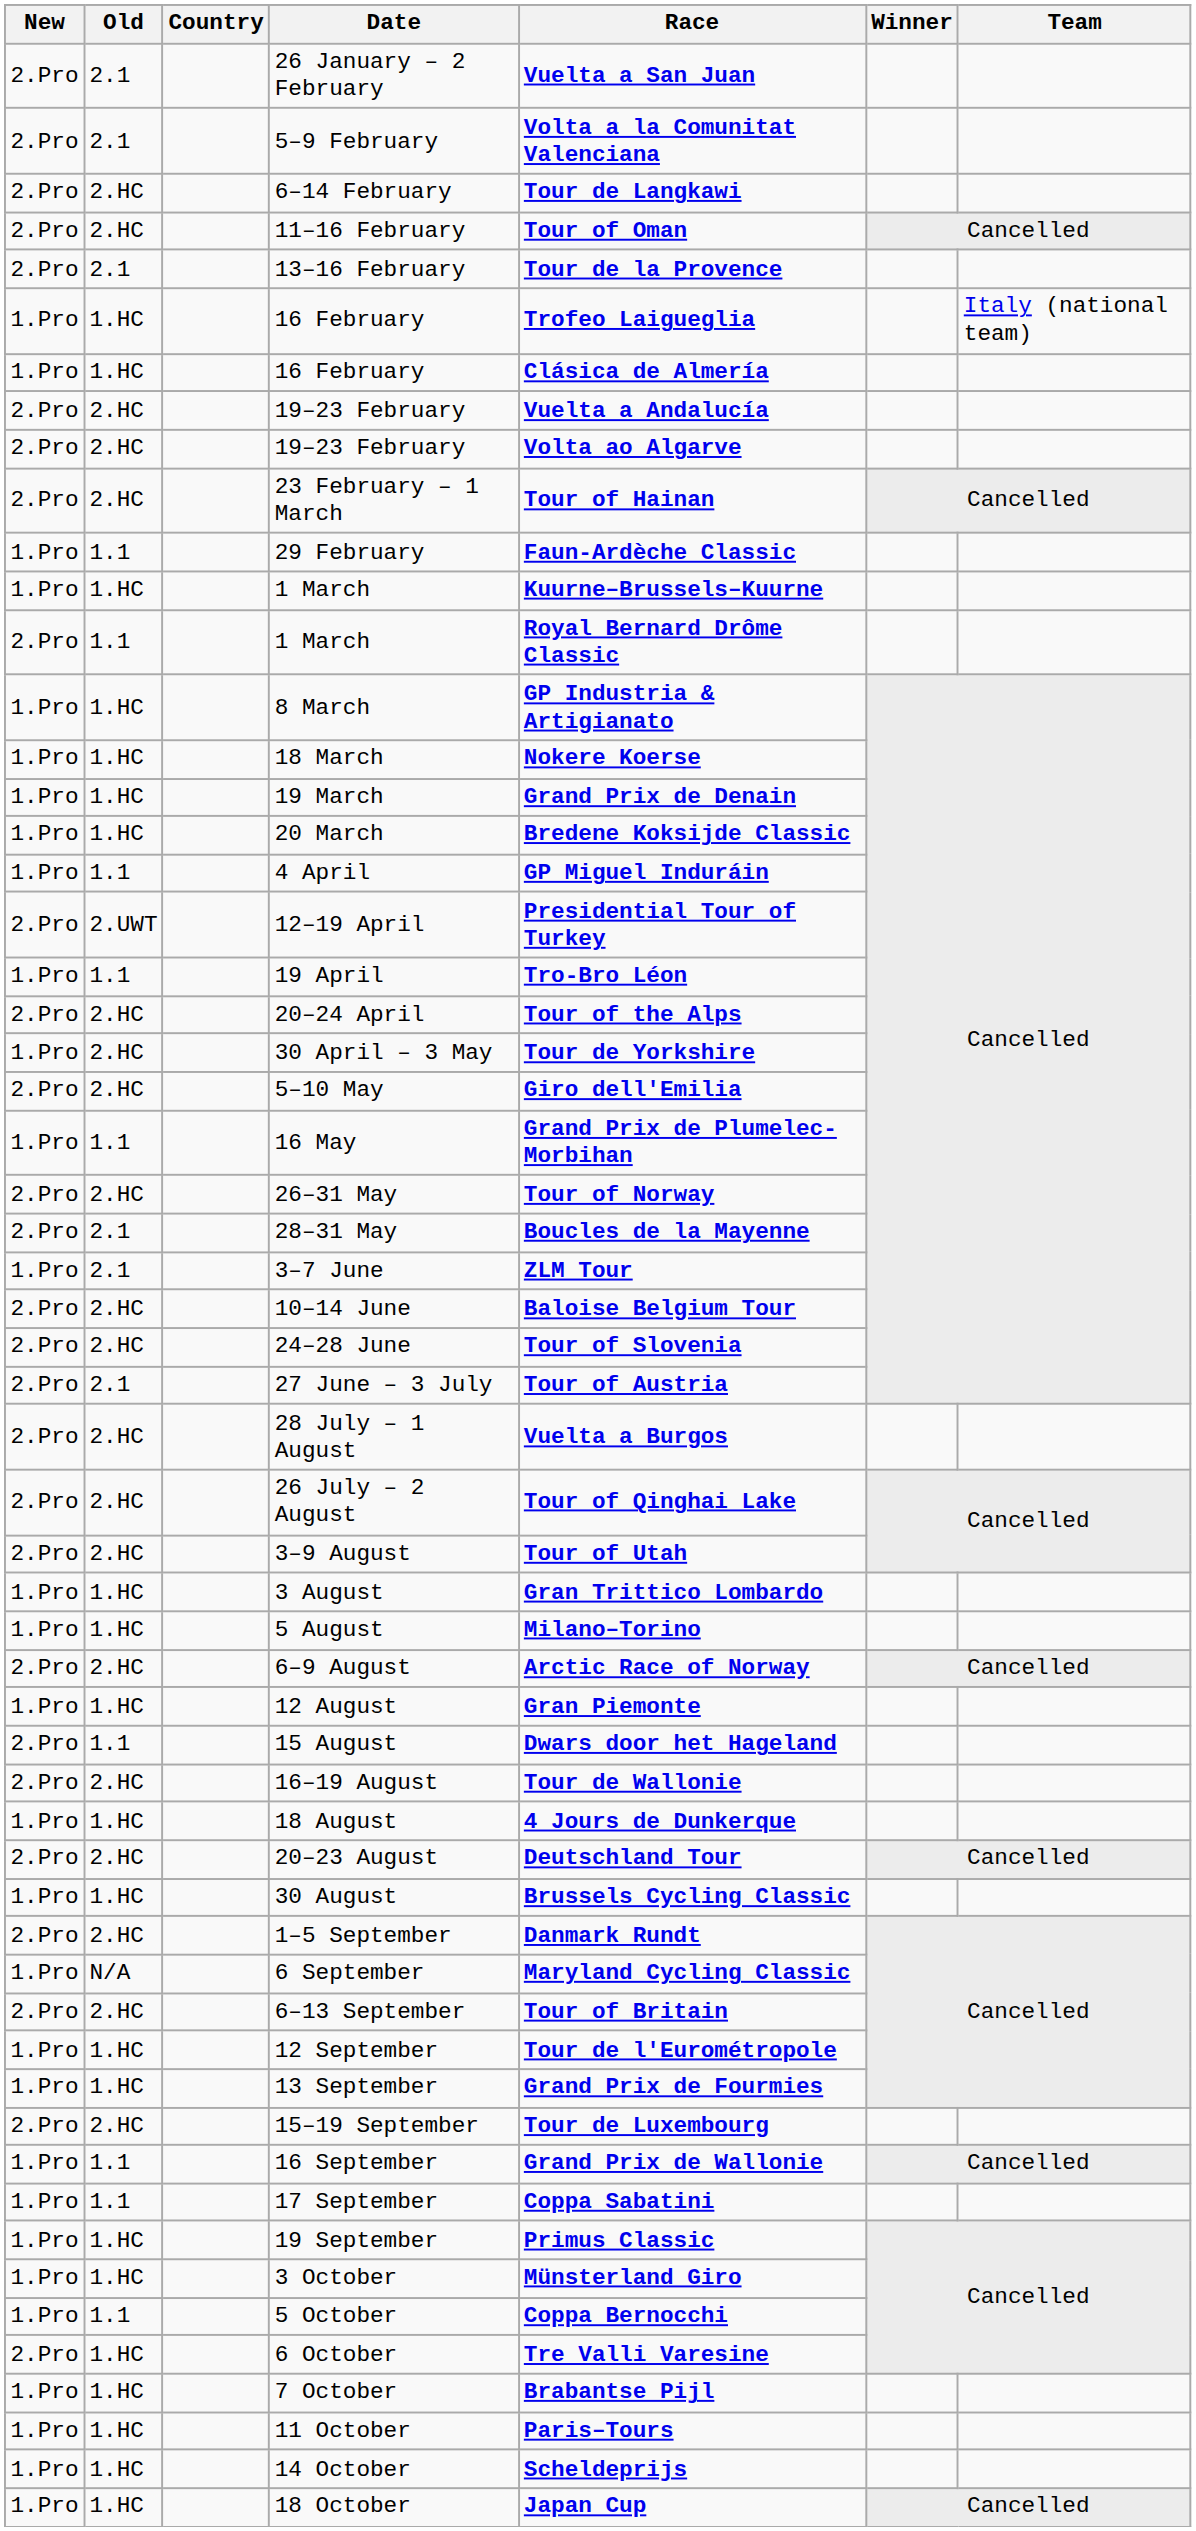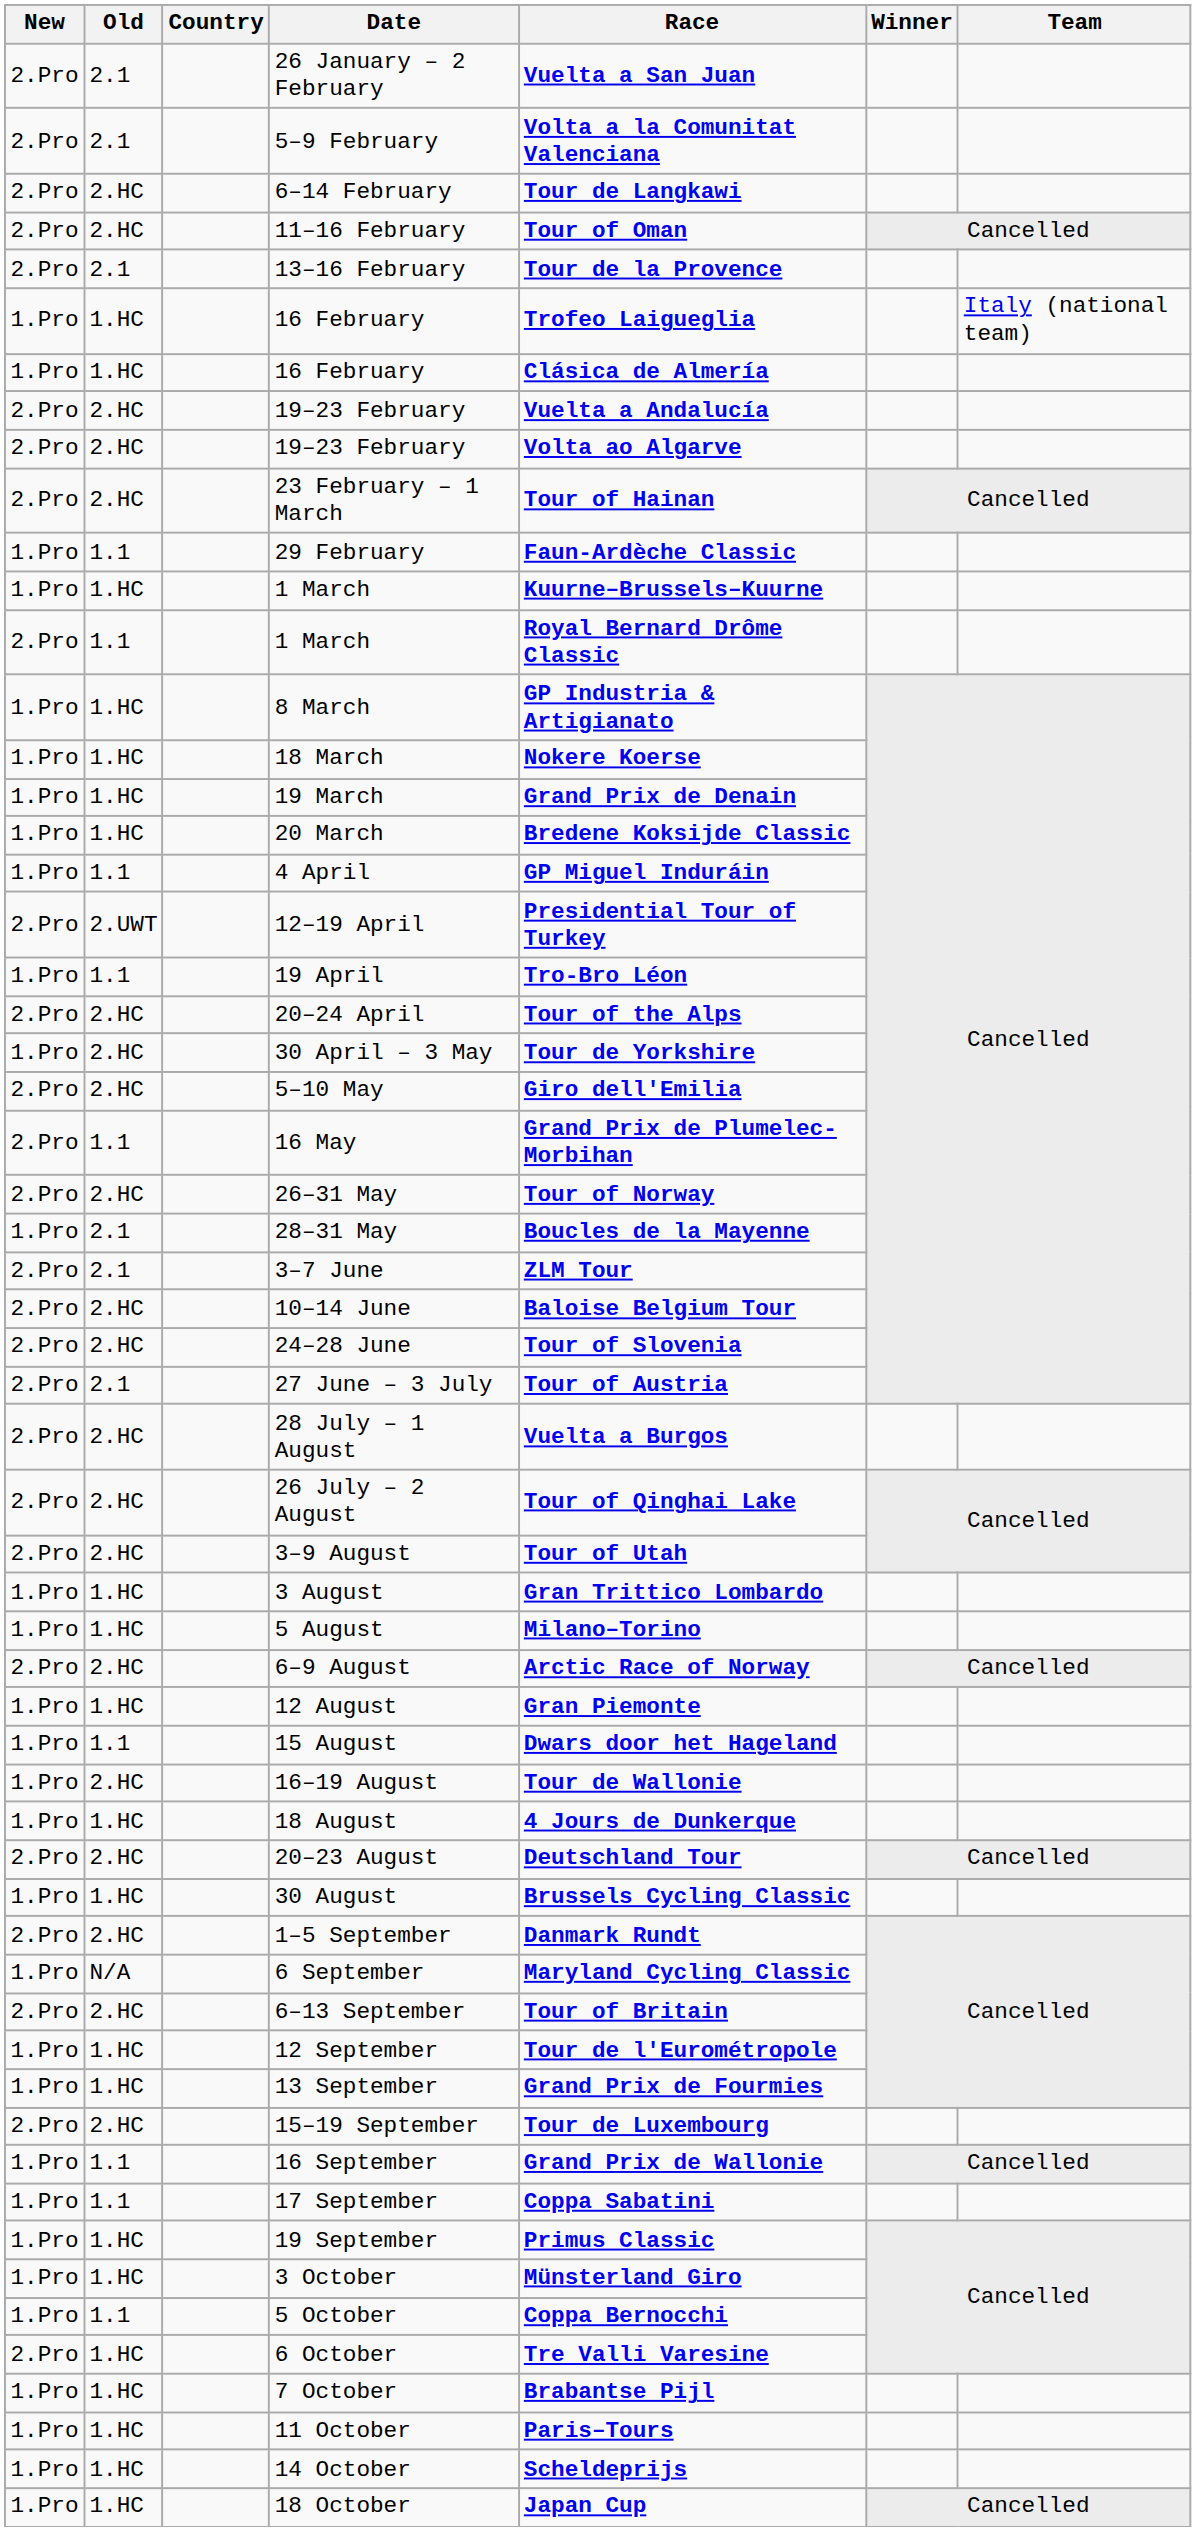16 May | New: 1.Pro -> 2.Pro
28–31 May | New: 2.Pro -> 1.Pro
3–7 June | New: 1.Pro -> 2.Pro
15 August | New: 2.Pro -> 1.Pro
16–19 August | New: 2.Pro -> 1.Pro
